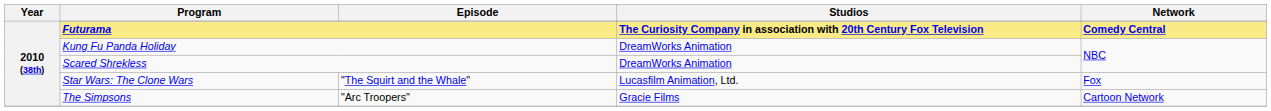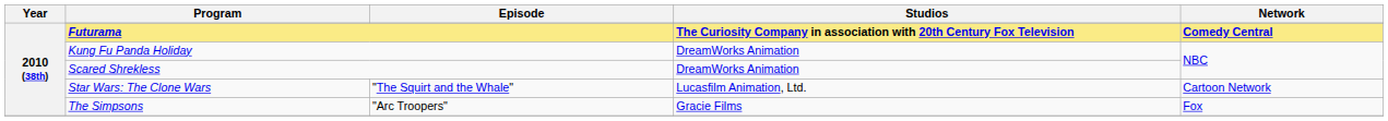Star Wars: The Clone Wars | Network: Fox -> Cartoon Network
The Simpsons | Network: Cartoon Network -> Fox
